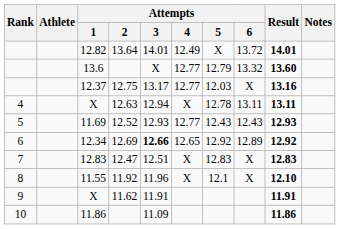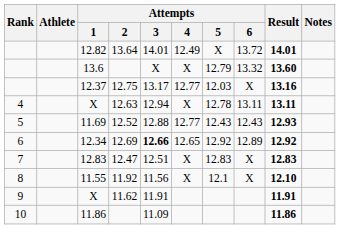13.6 | Attempts / 4: 12.77 -> X
11.69 | Attempts / 3: 12.93 -> 12.88
11.55 | Attempts / 3: 11.96 -> 11.56
